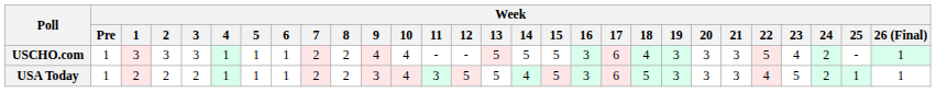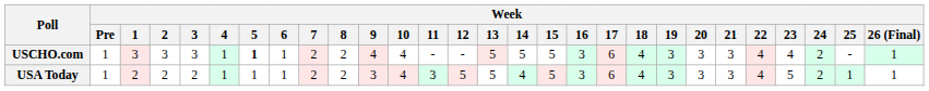USCHO.com | Week / 5: normal -> bold
USCHO.com | Week / 22: 5 -> 4
USA Today | Week / 18: 5 -> 4
